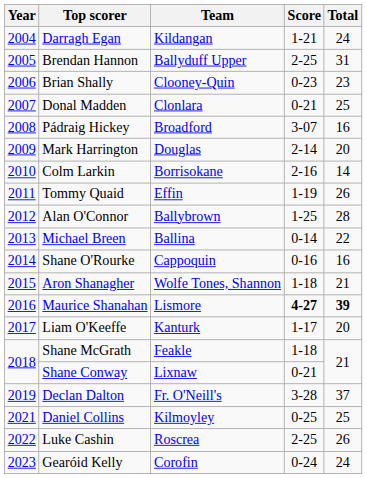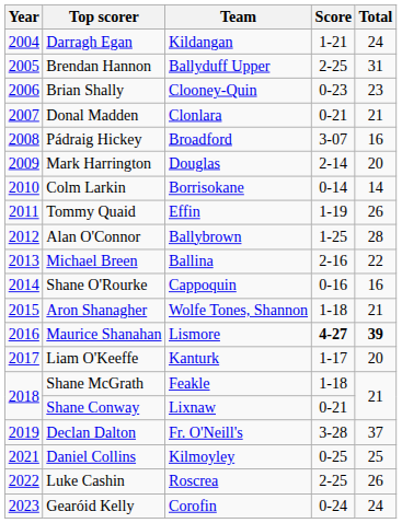Donal Madden | Total: 25 -> 21
Colm Larkin | Score: 2-16 -> 0-14
Michael Breen | Score: 0-14 -> 2-16
